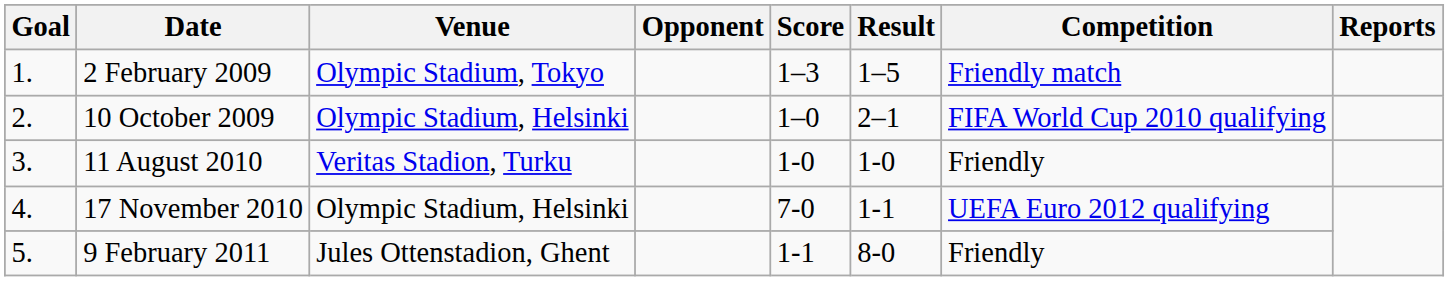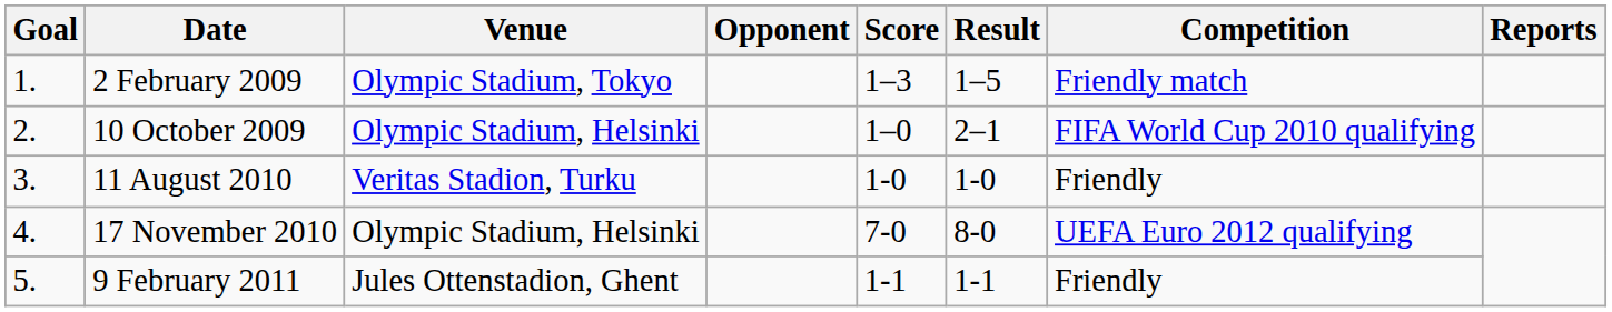17 November 2010 | Result: 1-1 -> 8-0
9 February 2011 | Result: 8-0 -> 1-1
